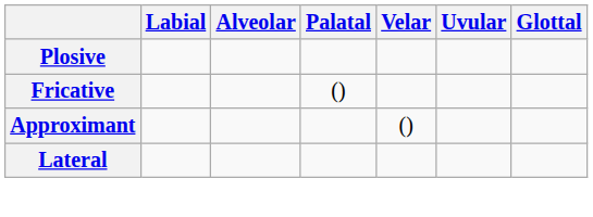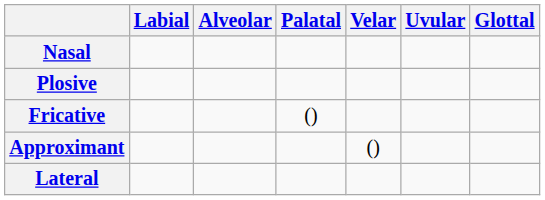+ row: Nasal
